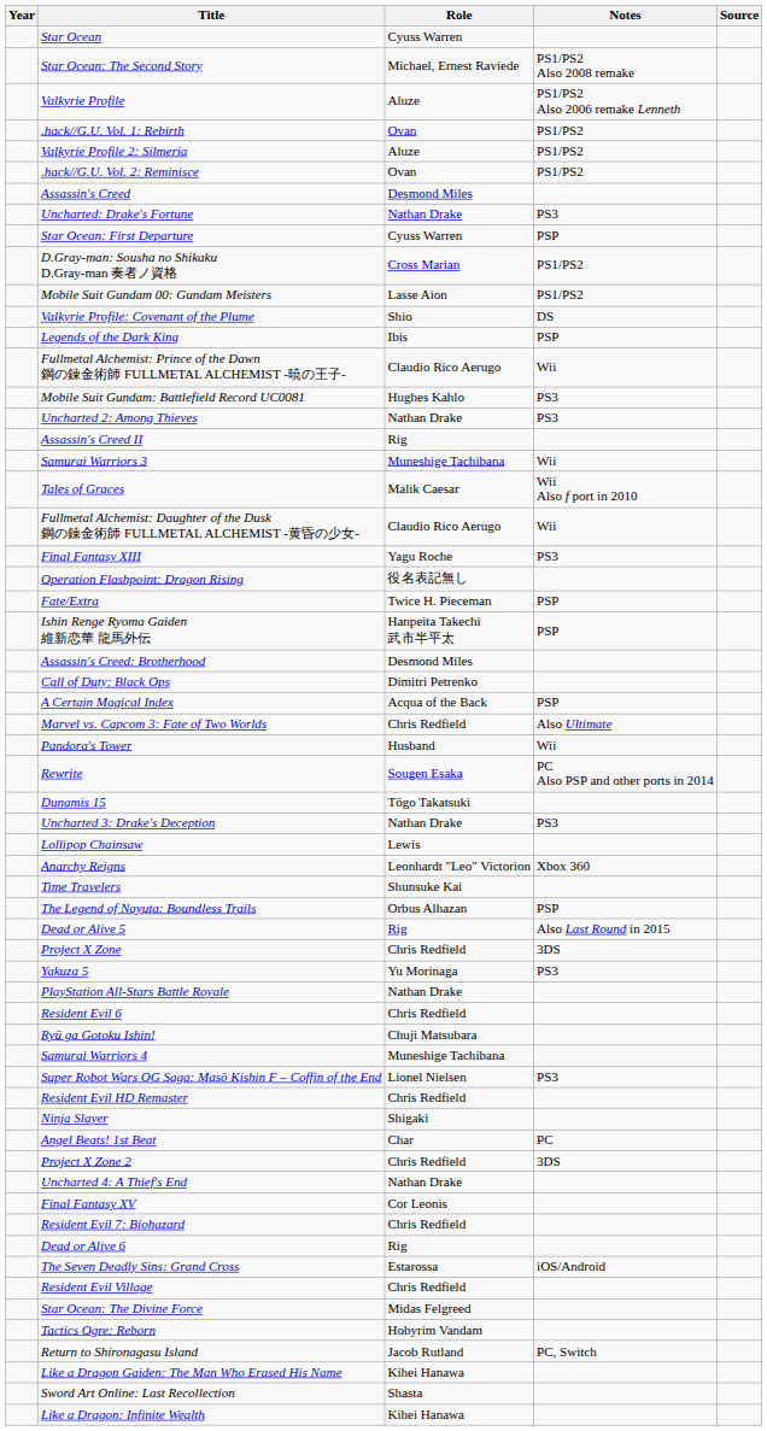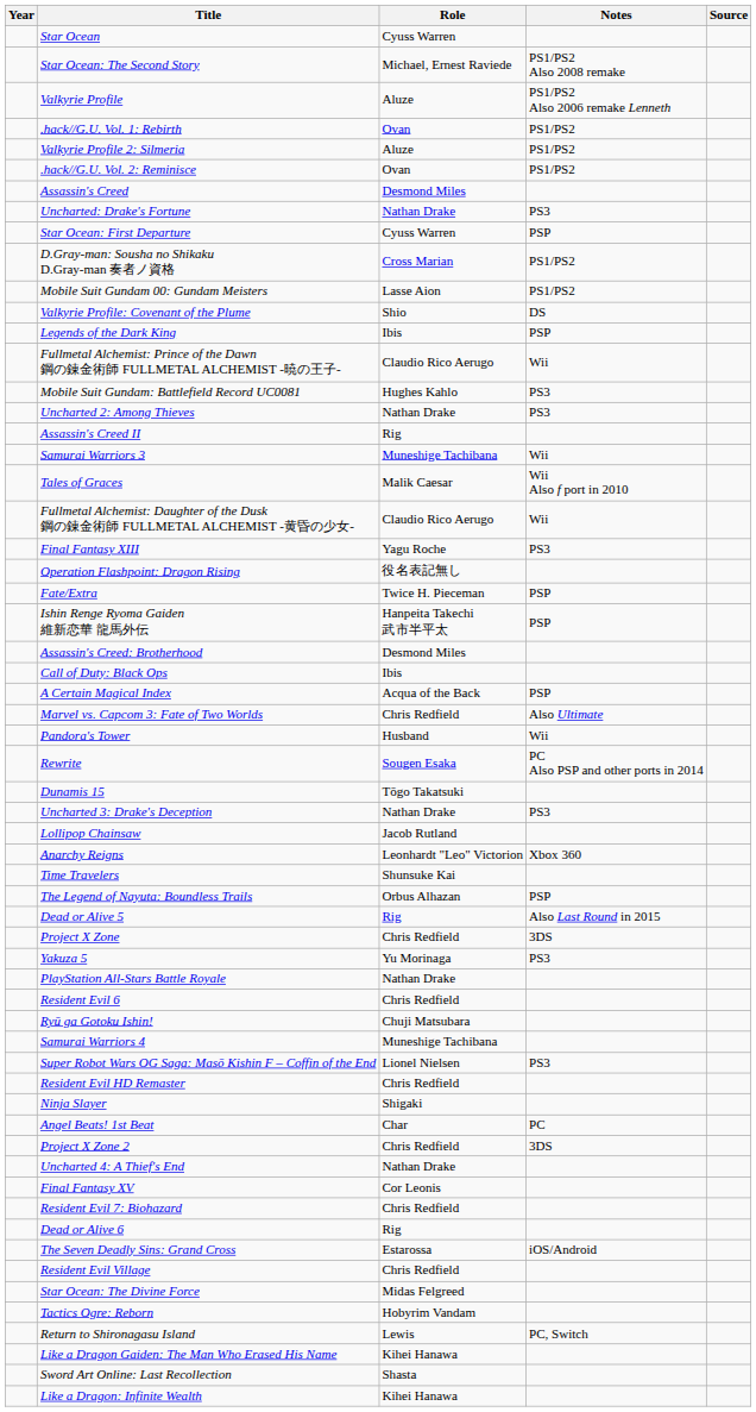Call of Duty: Black Ops | Role: Dimitri Petrenko -> Ibis
Lollipop Chainsaw | Role: Lewis -> Jacob Rutland
Return to Shironagasu Island | Role: Jacob Rutland -> Lewis
